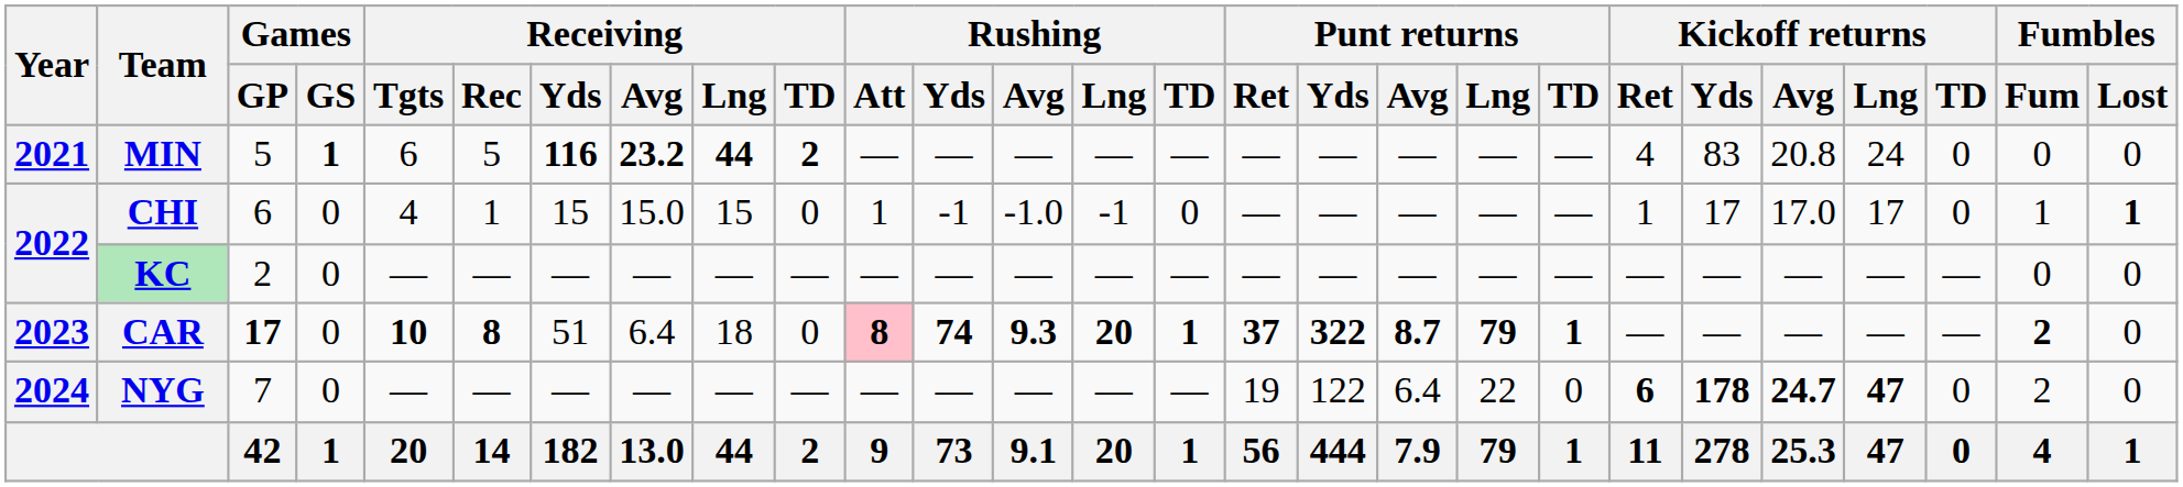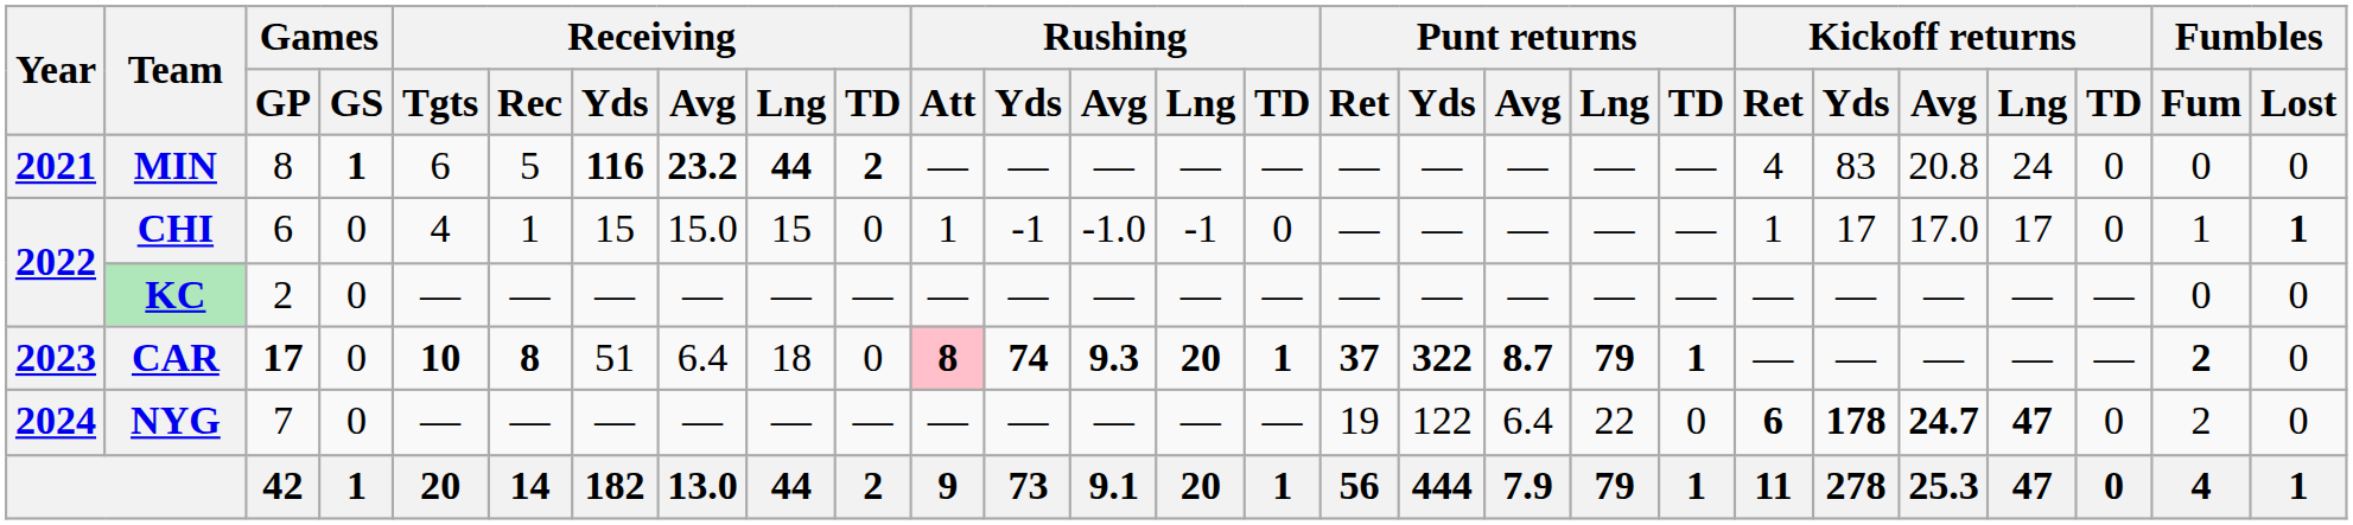MIN | Games / GP: 5 -> 8
